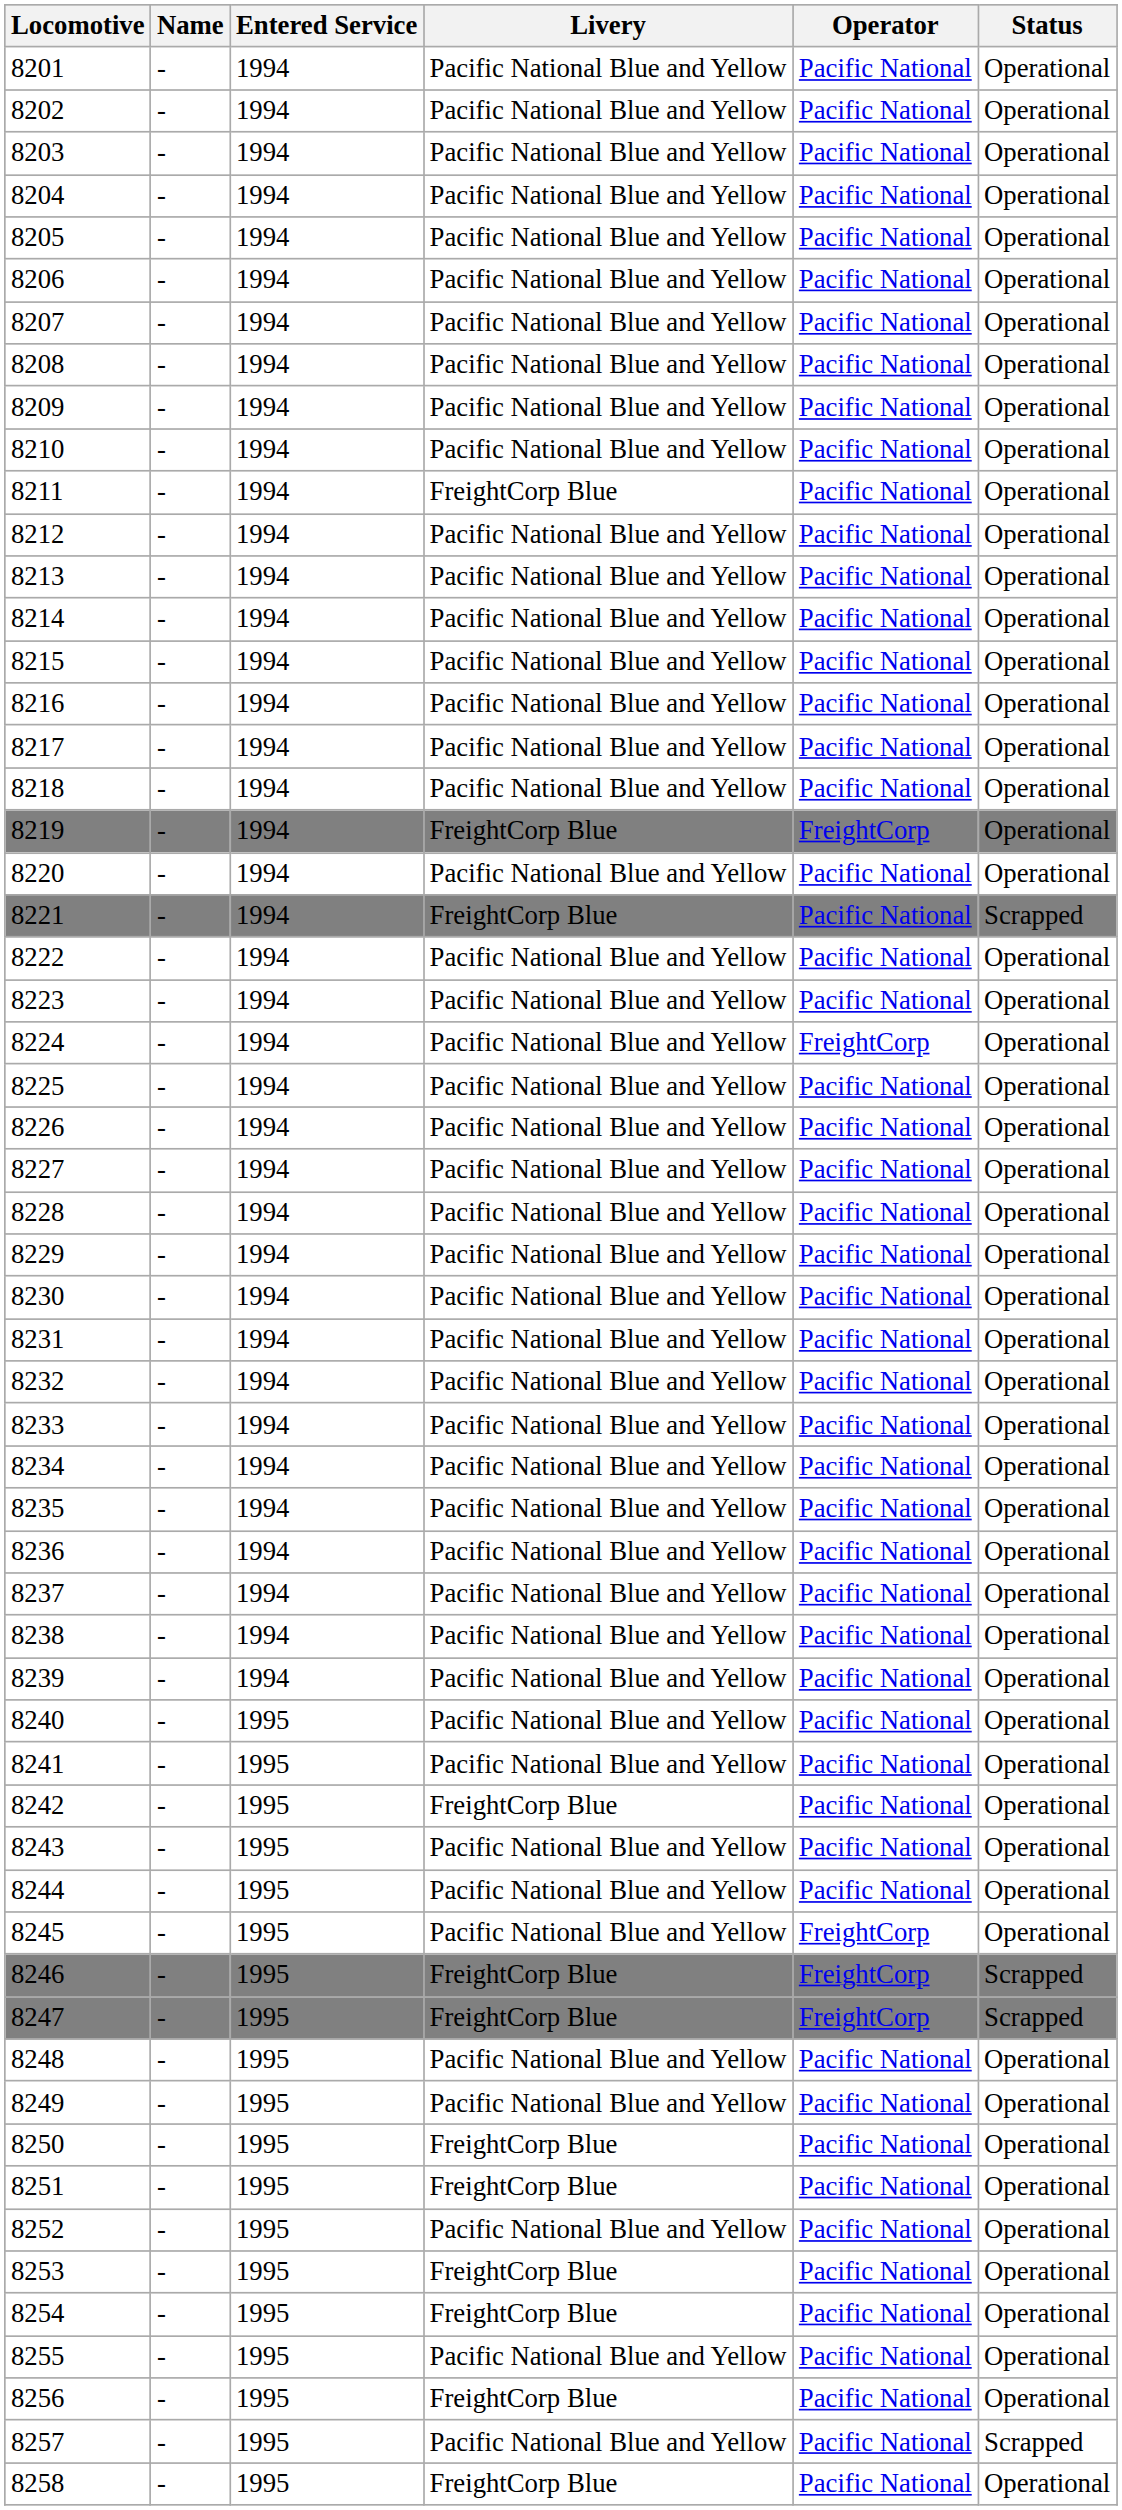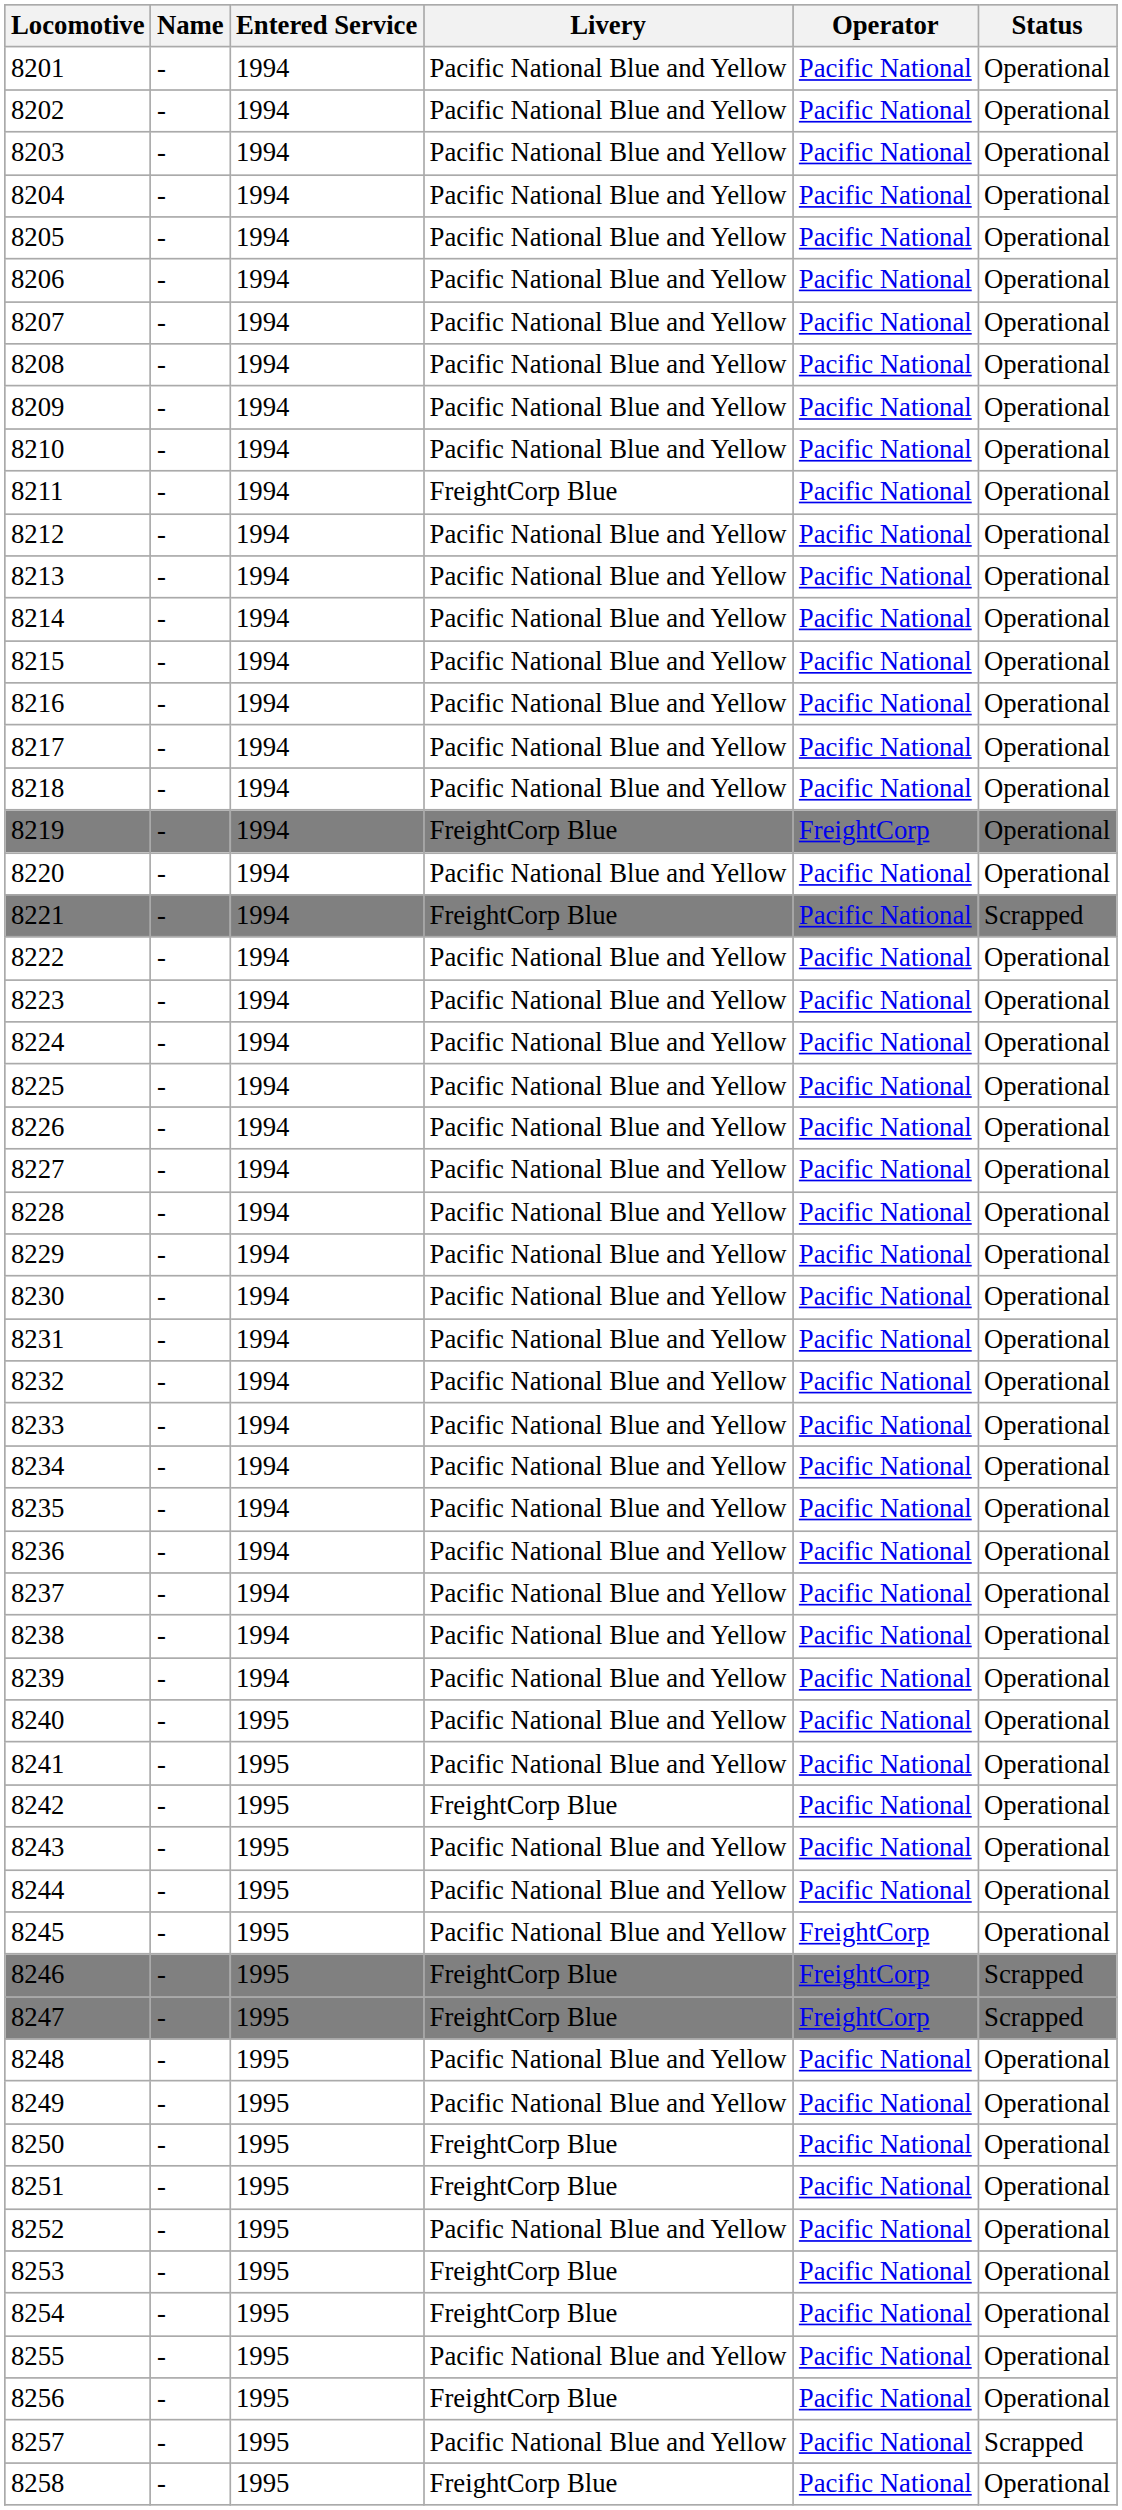8224 | Operator: FreightCorp -> Pacific National
